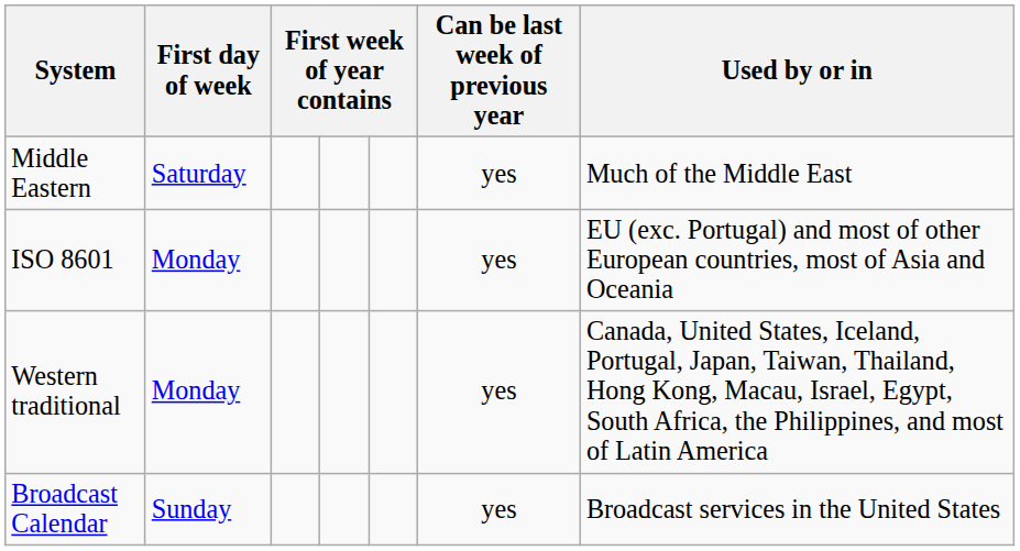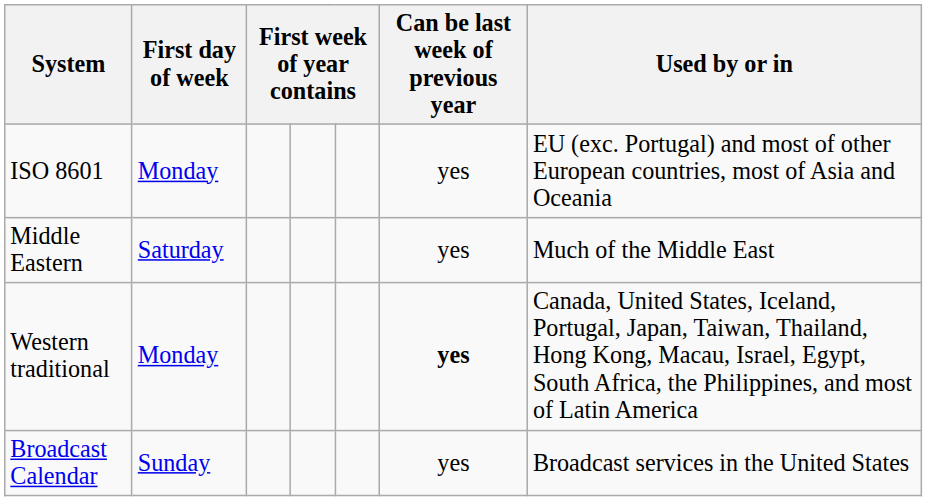rows swapped: ISO 8601 <-> Middle Eastern
Western traditional | Can be last week of previous year: normal -> bold
